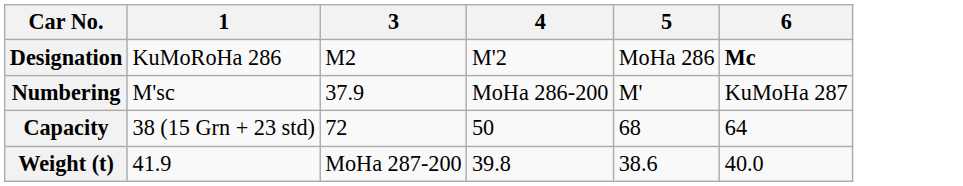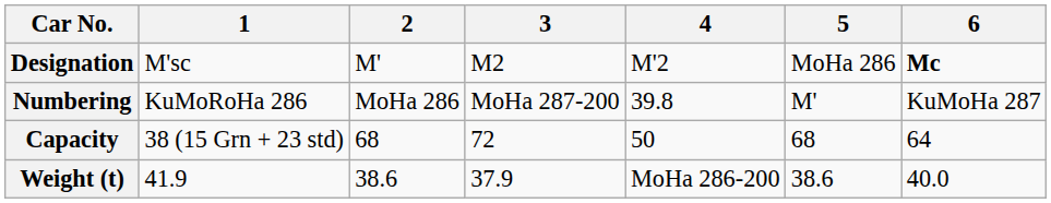+ column: 2 | M' | MoHa 286 | 68 | 38.6
Designation | 1: KuMoRoHa 286 -> M'sc
Numbering | 1: M'sc -> KuMoRoHa 286
Numbering | 3: 37.9 -> MoHa 287-200
Numbering | 4: MoHa 286-200 -> 39.8
Weight (t) | 3: MoHa 287-200 -> 37.9
Weight (t) | 4: 39.8 -> MoHa 286-200
